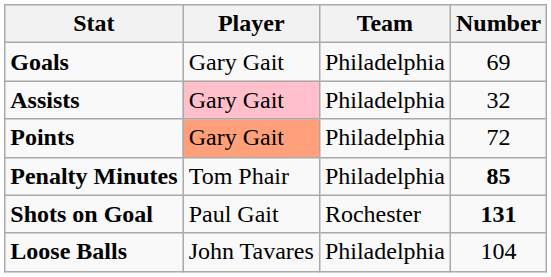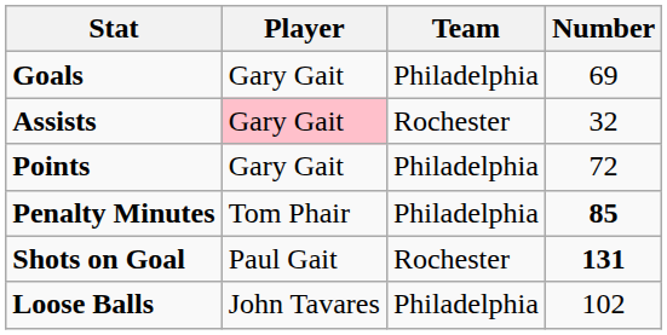Assists | Team: Philadelphia -> Rochester
Points | Player: lightsalmon background -> no background
Loose Balls | Number: 104 -> 102
